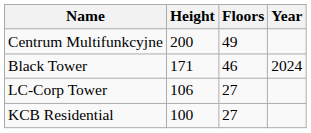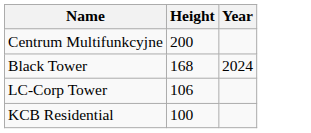- column: Floors | 49 | 46 | 27 | 27
Black Tower | Height: 171 -> 168
